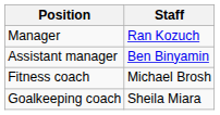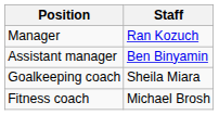rows swapped: Goalkeeping coach <-> Fitness coach
